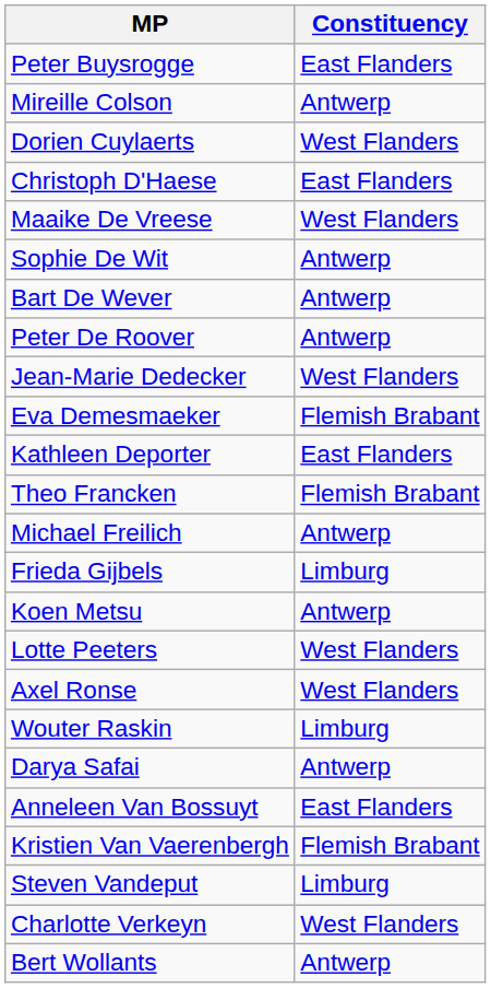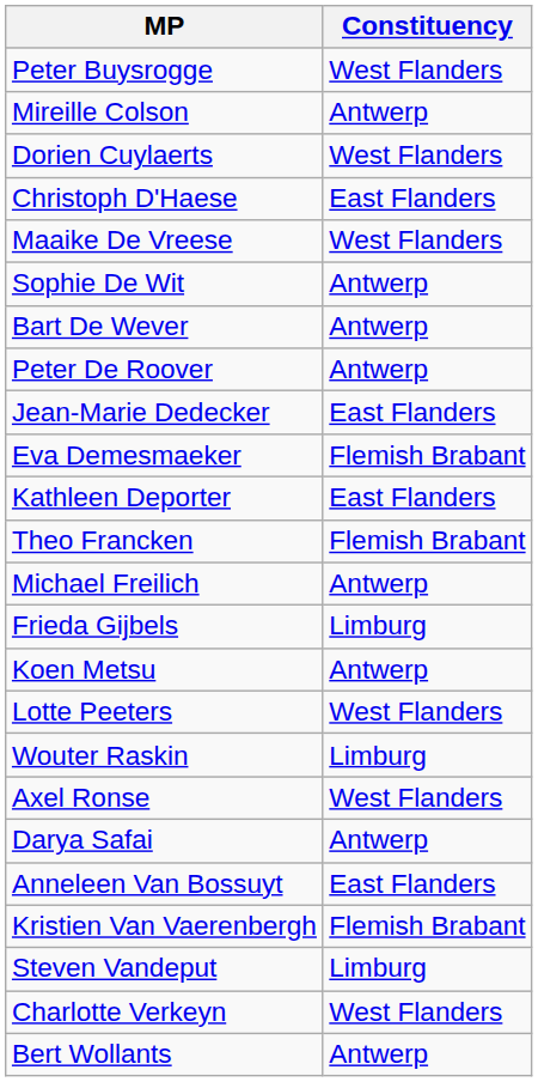Peter Buysrogge | Constituency: East Flanders -> West Flanders
Jean-Marie Dedecker | Constituency: West Flanders -> East Flanders
rows swapped: Wouter Raskin <-> Axel Ronse
